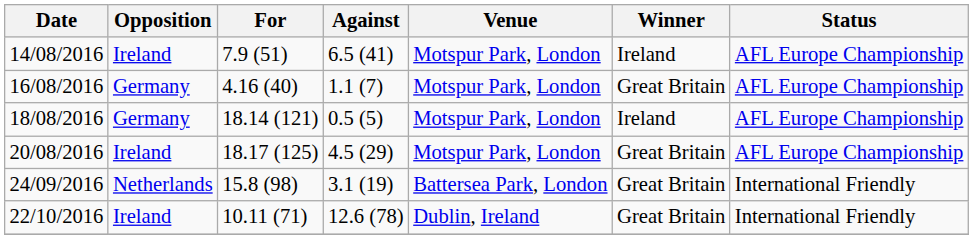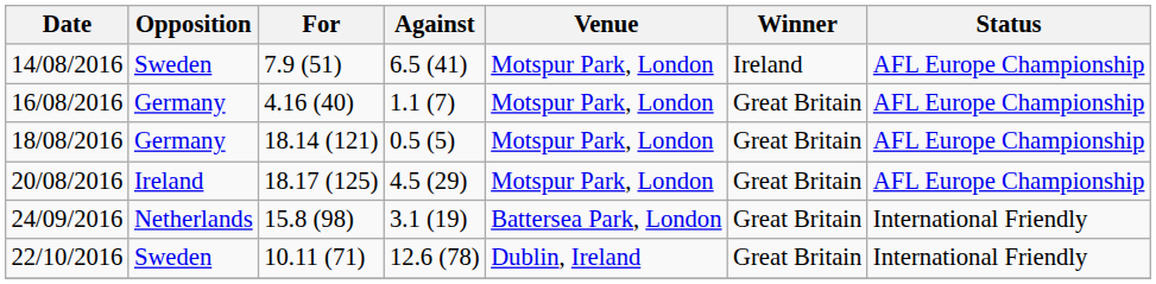14/08/2016 | Opposition: Ireland -> Sweden
18/08/2016 | Winner: Ireland -> Great Britain
22/10/2016 | Opposition: Ireland -> Sweden
